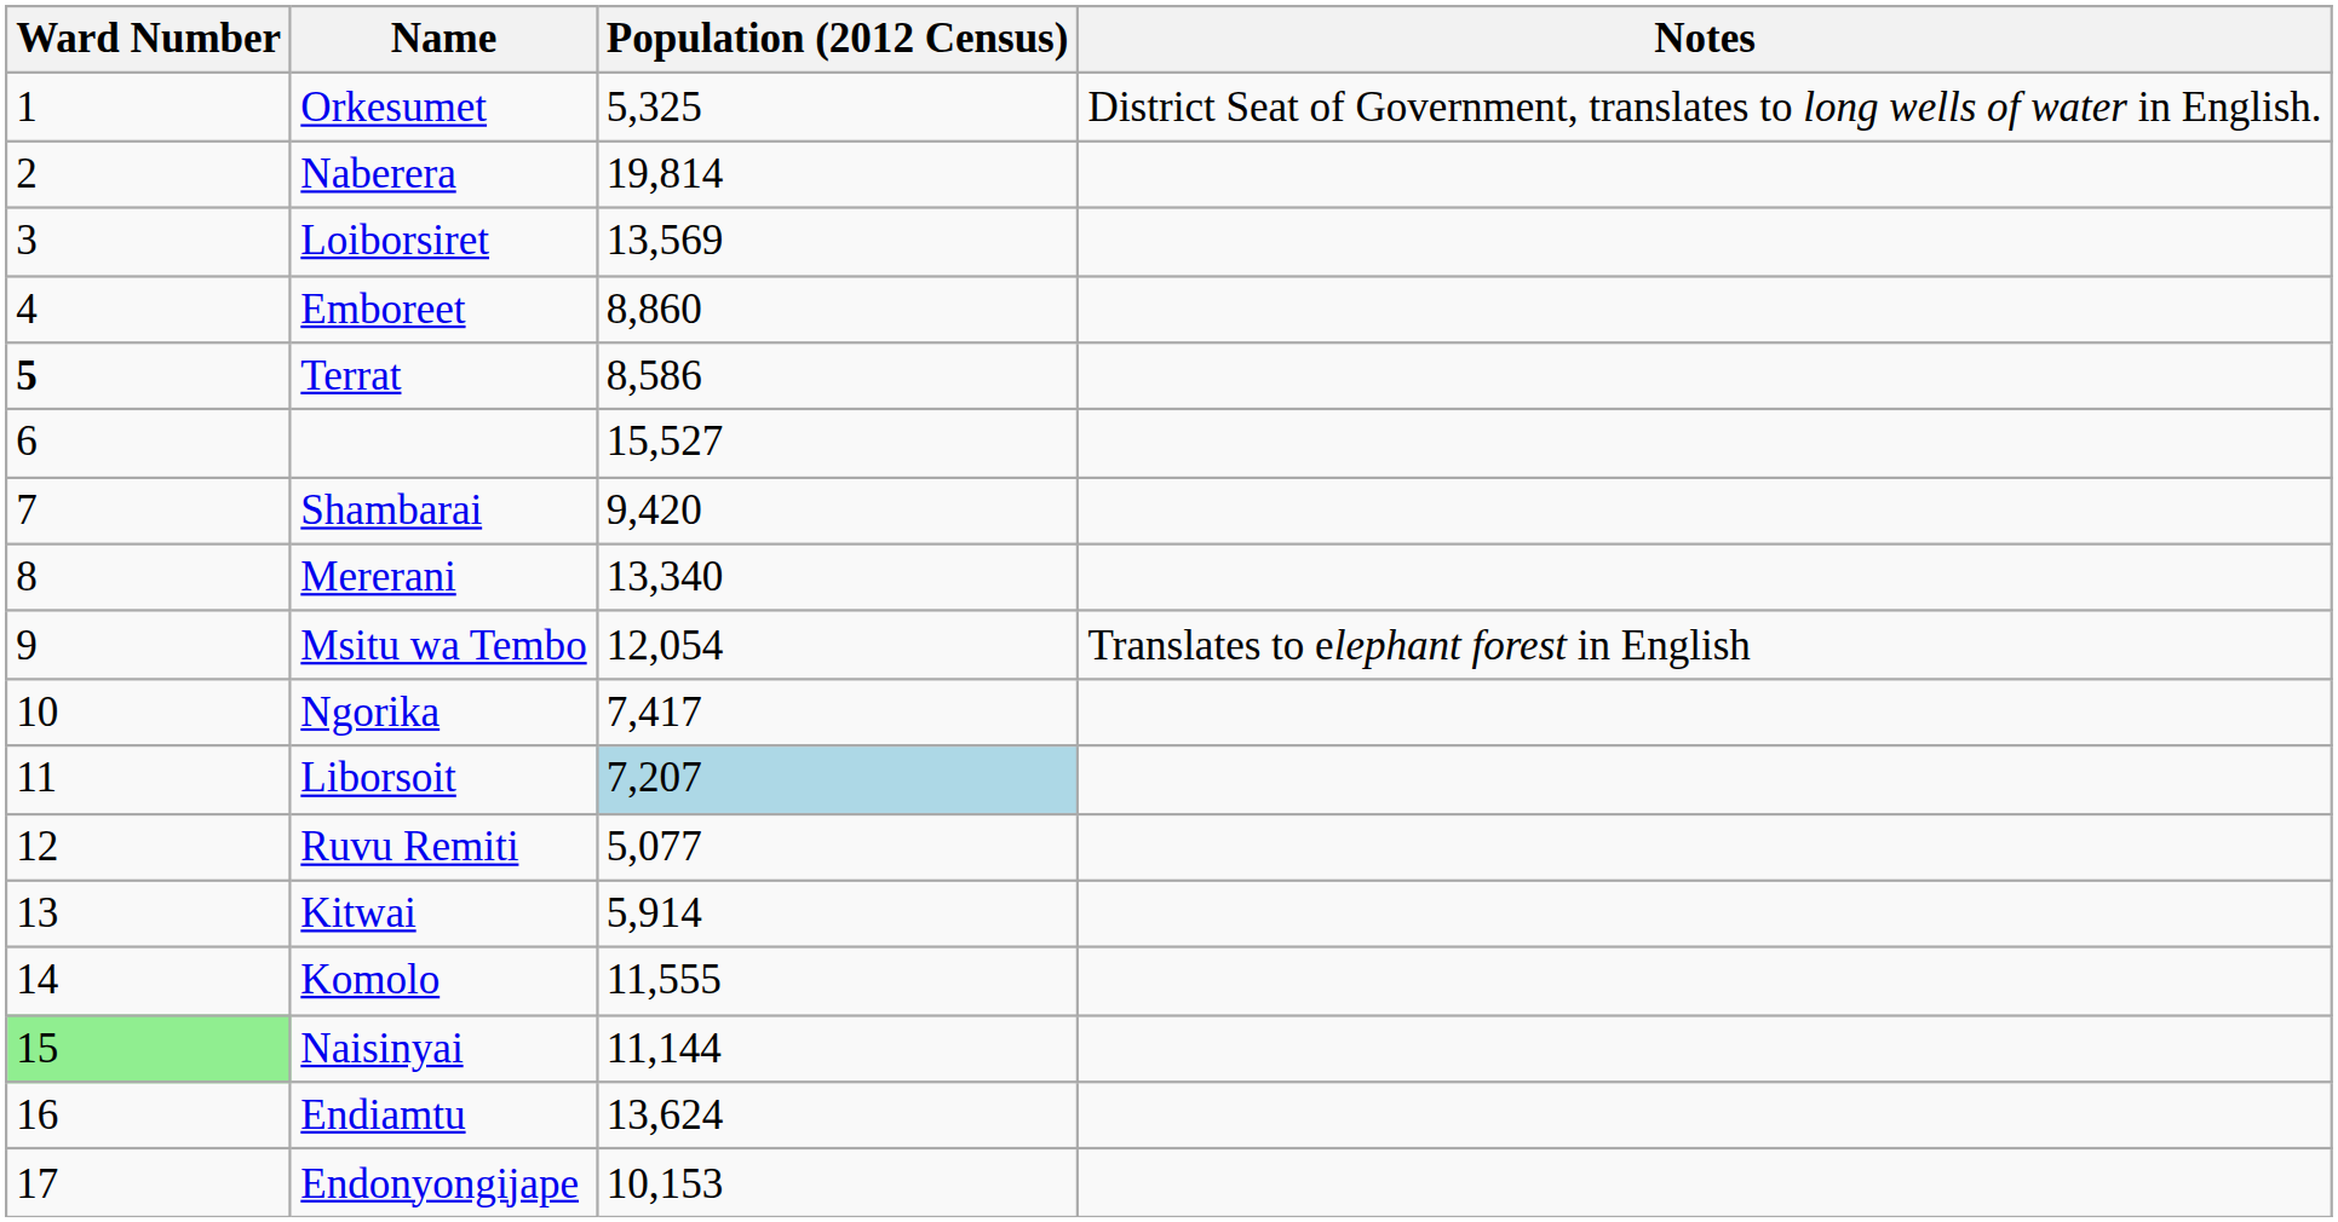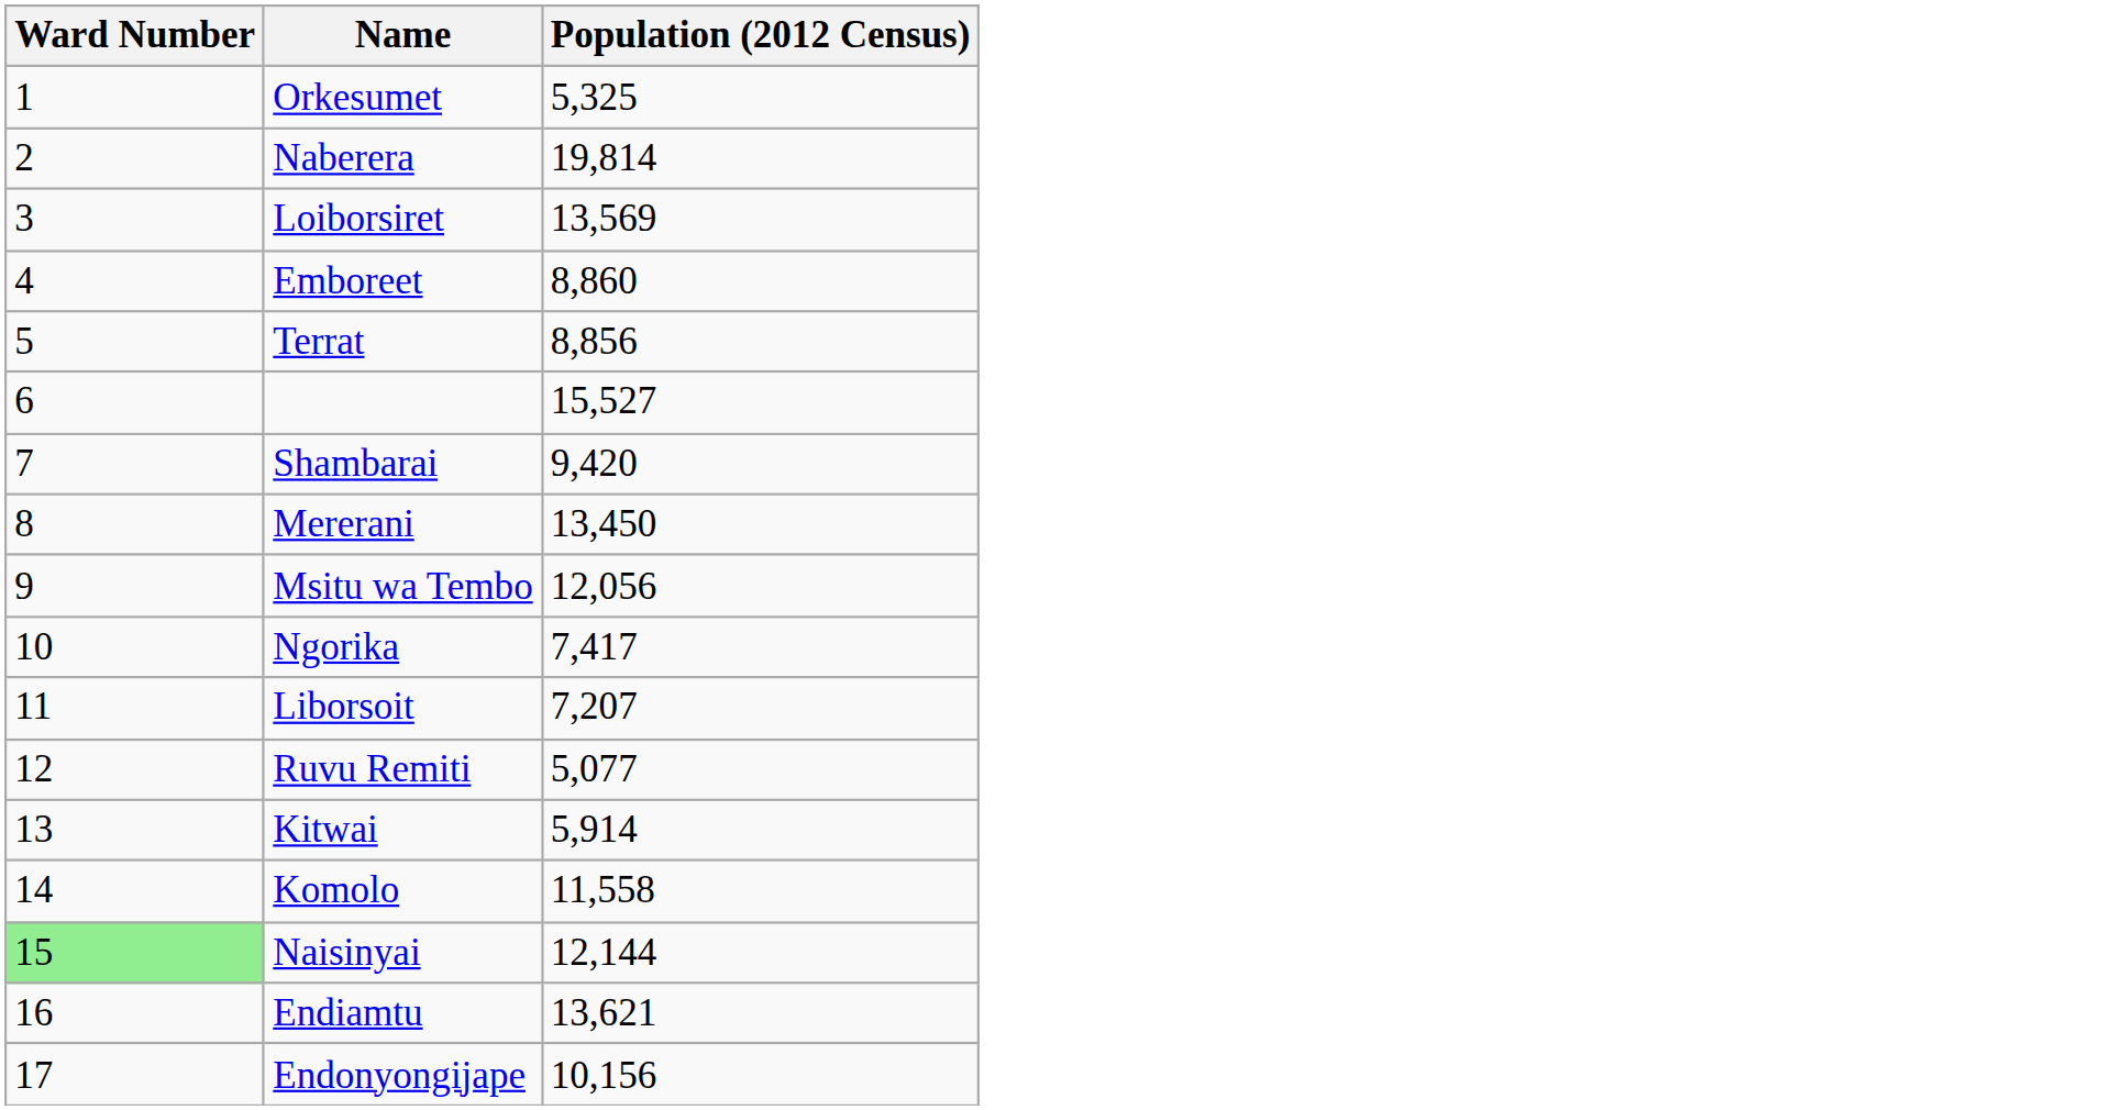- column: Notes | District Seat of Government, translates to long wells of water in English. | Translates to elephant forest in English
Terrat | Ward Number: bold -> normal
Terrat | Population (2012 Census): 8,586 -> 8,856
Mererani | Population (2012 Census): 13,340 -> 13,450
Msitu wa Tembo | Population (2012 Census): 12,054 -> 12,056
Liborsoit | Population (2012 Census): lightblue background -> no background
Komolo | Population (2012 Census): 11,555 -> 11,558
Naisinyai | Population (2012 Census): 11,144 -> 12,144
Endiamtu | Population (2012 Census): 13,624 -> 13,621
Endonyongijape | Population (2012 Census): 10,153 -> 10,156
